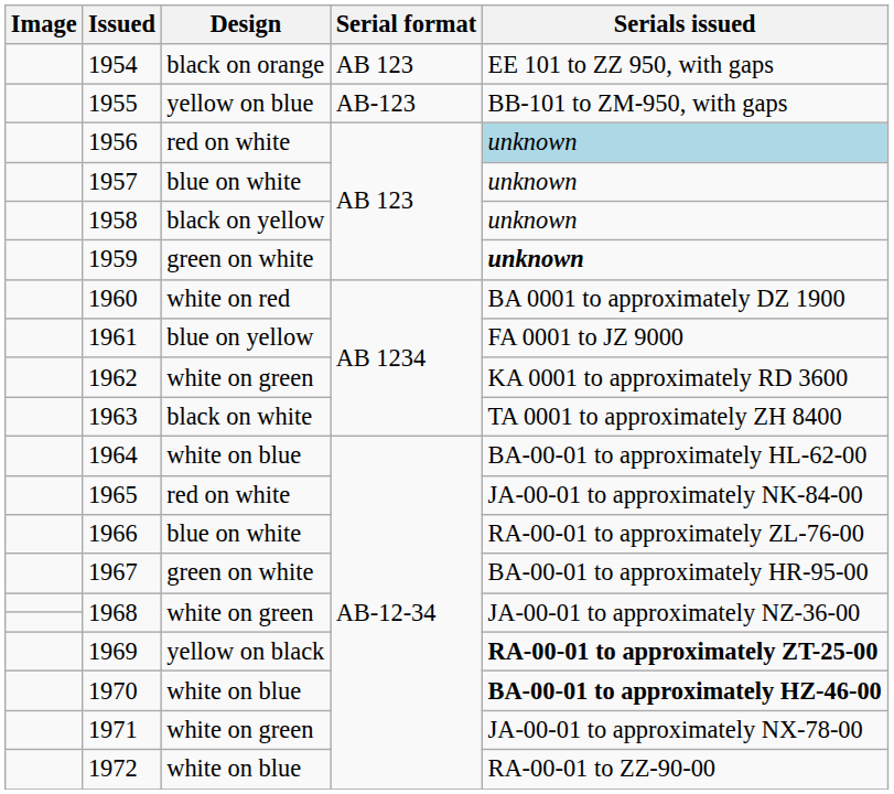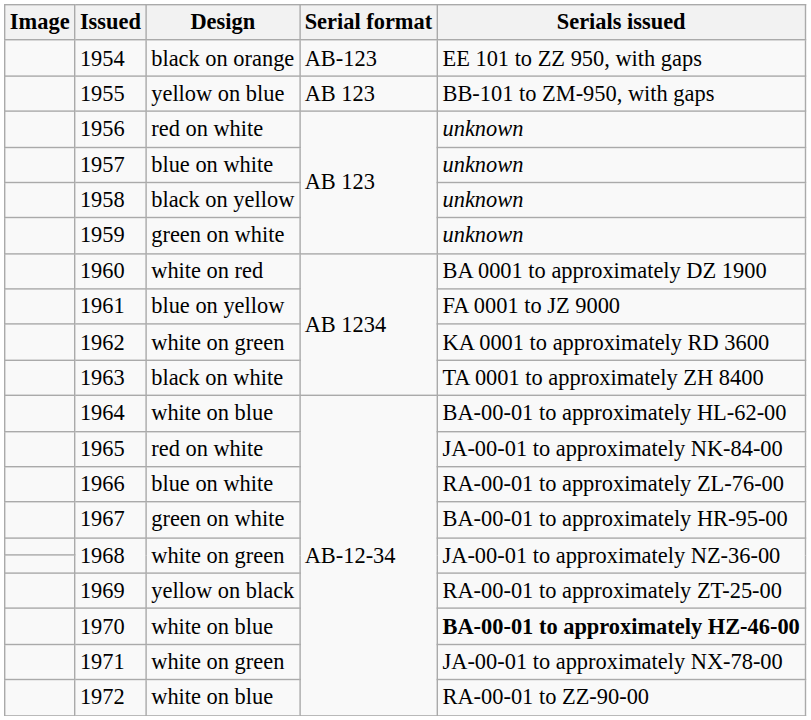1954 | Serial format: AB 123 -> AB-123
1955 | Serial format: AB-123 -> AB 123
1956 | Serials issued: lightblue background -> no background
1959 | Serials issued: bold -> normal
1969 | Serials issued: bold -> normal
